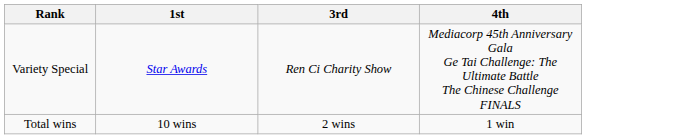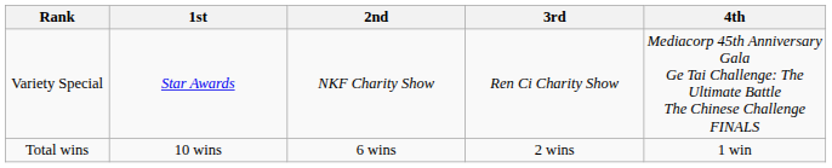+ column: 2nd | NKF Charity Show | 6 wins
